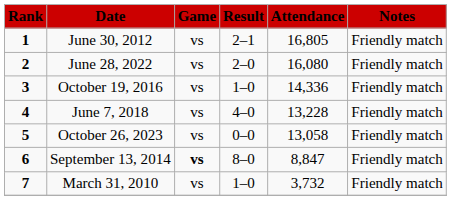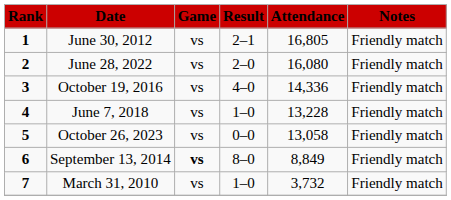October 19, 2016 | column 4: 1–0 -> 4–0
June 7, 2018 | column 4: 4–0 -> 1–0
September 13, 2014 | column 5: 8,847 -> 8,849
